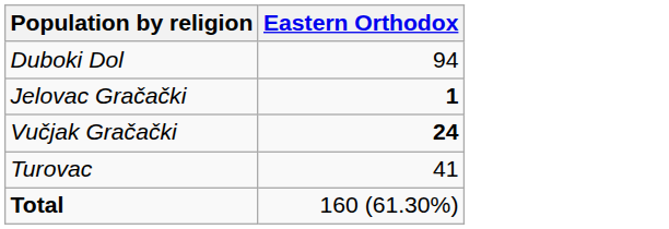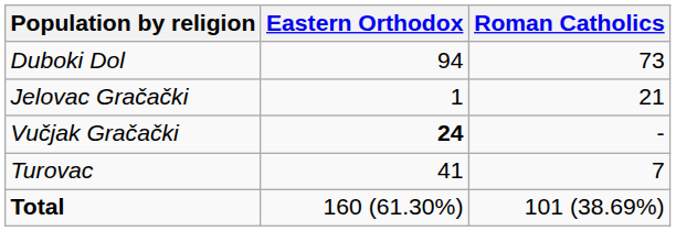+ column: Roman Catholics | 73 | 21 | - | 7 | 101 (38.69%)
Jelovac Gračački | Eastern Orthodox: bold -> normal
